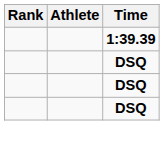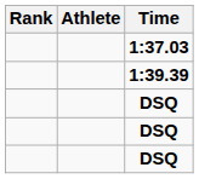+ row: 1:37.03
